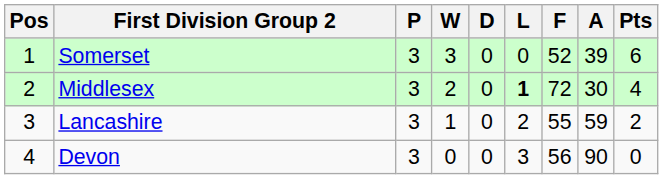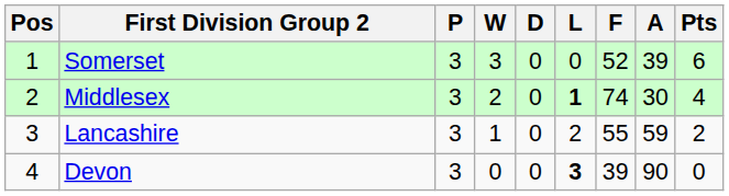Middlesex | F: 72 -> 74
Devon | L: normal -> bold
Devon | F: 56 -> 39
